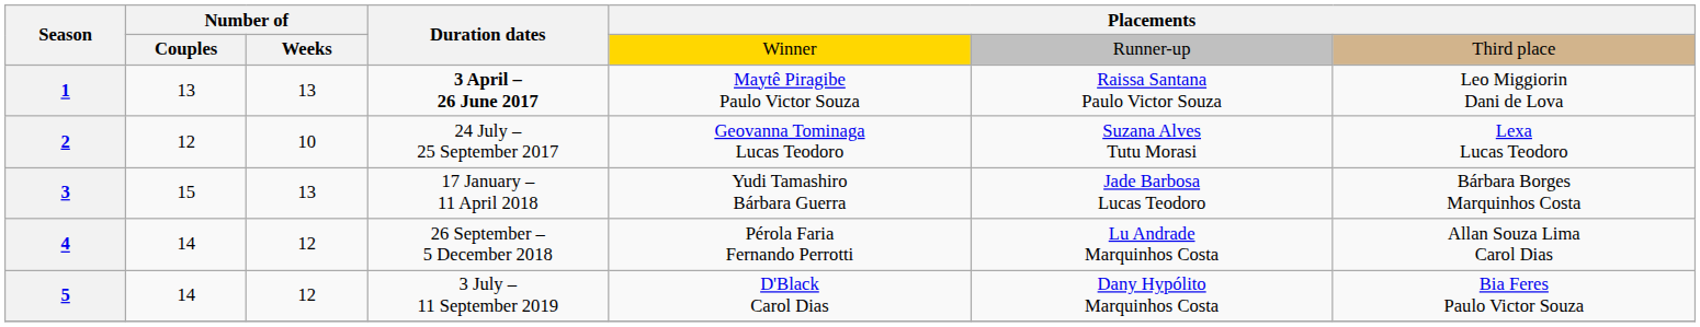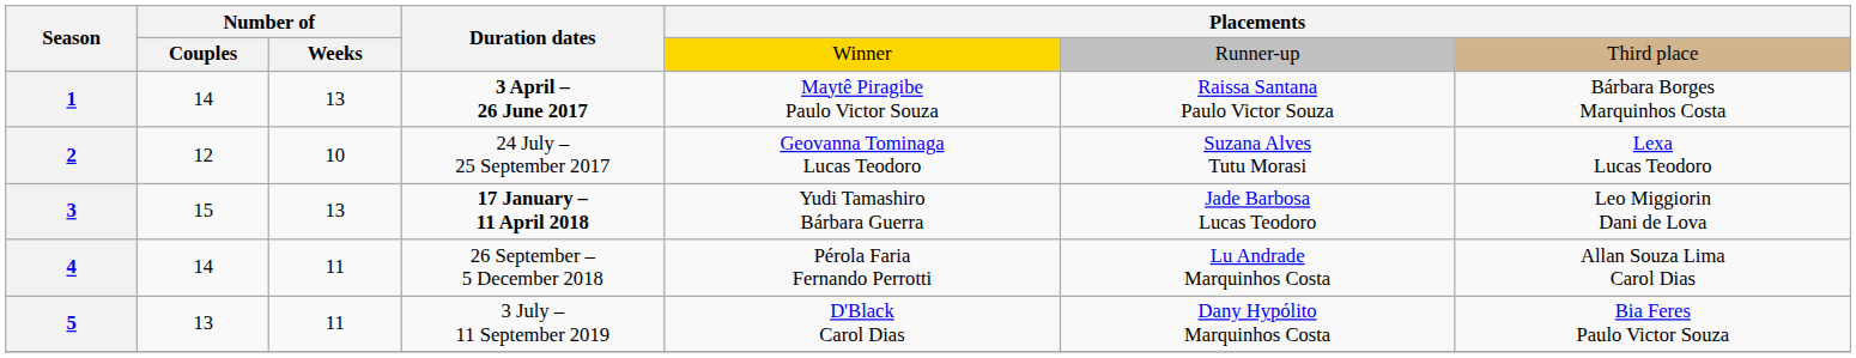1 | column 2: 13 -> 14
1 | column 7: Leo Miggiorin Dani de Lova -> Bárbara Borges Marquinhos Costa
3 | Duration dates: normal -> bold
3 | column 7: Bárbara Borges Marquinhos Costa -> Leo Miggiorin Dani de Lova
4 | column 3: 12 -> 11
5 | column 2: 14 -> 13
5 | column 3: 12 -> 11
